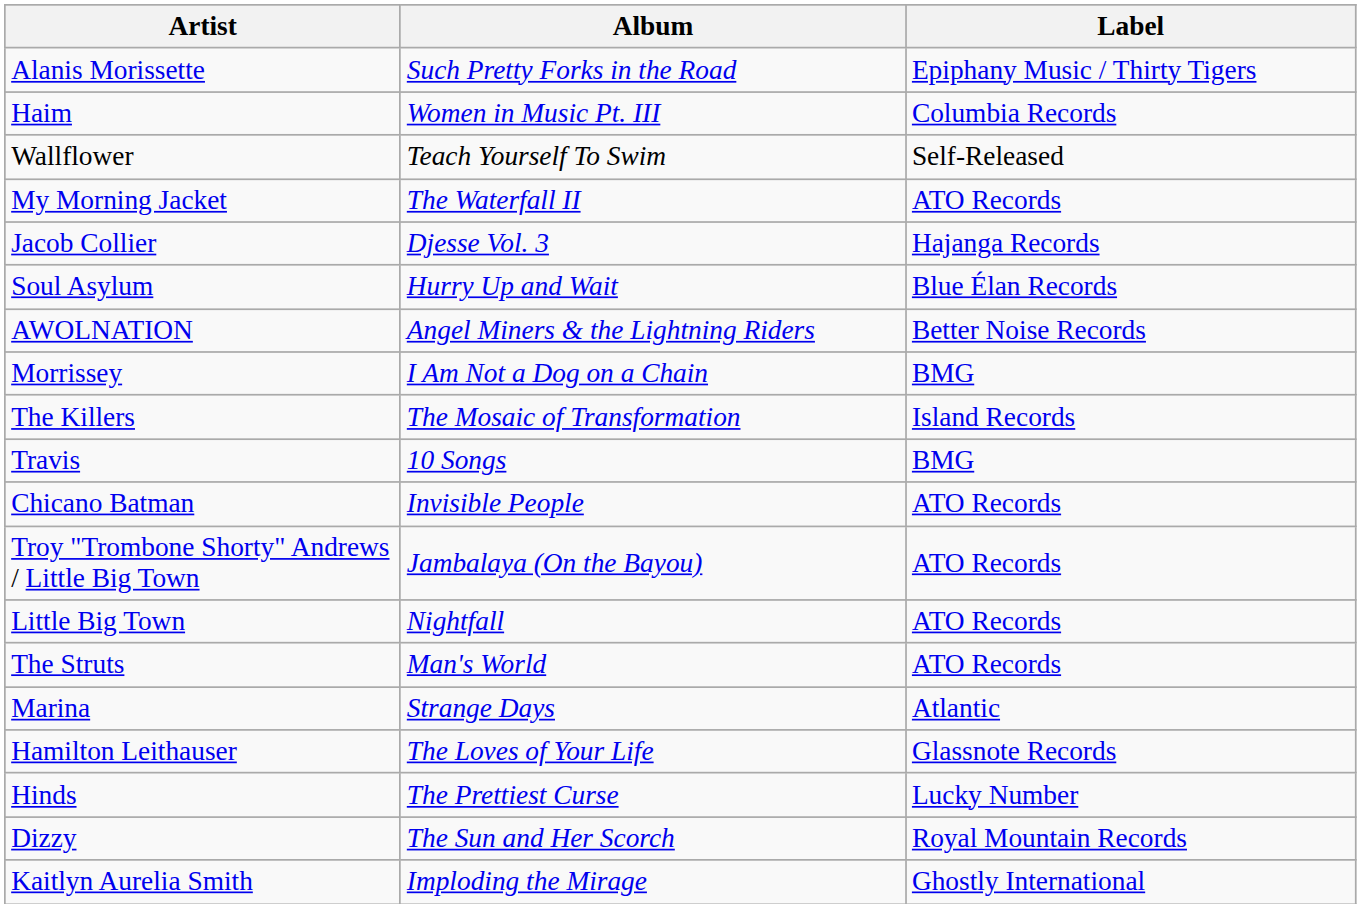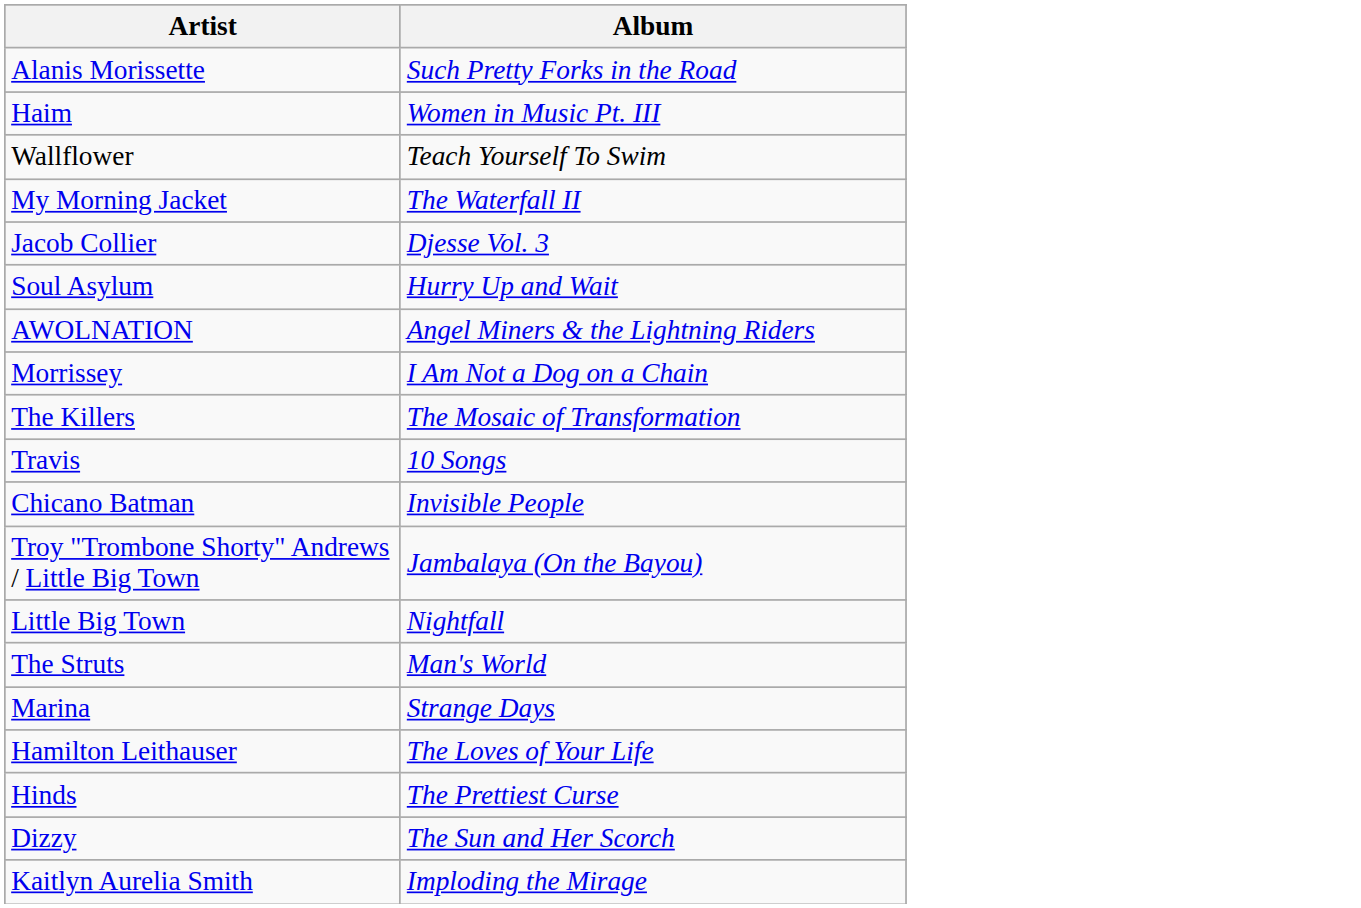- column: Label | Epiphany Music / Thirty Tigers | Columbia Records | Self-Released | ATO Records | Hajanga Records | Blue Élan Records | Better Noise Records | BMG | Island Records | BMG | ATO Records | ATO Records | ATO Records | ATO Records | Atlantic | Glassnote Records | Lucky Number | Royal Mountain Records | Ghostly International
